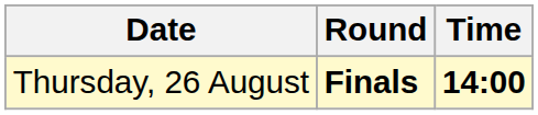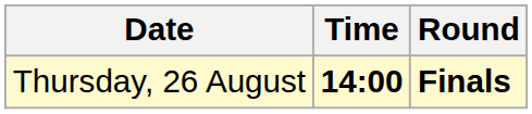columns swapped: Time <-> Round
